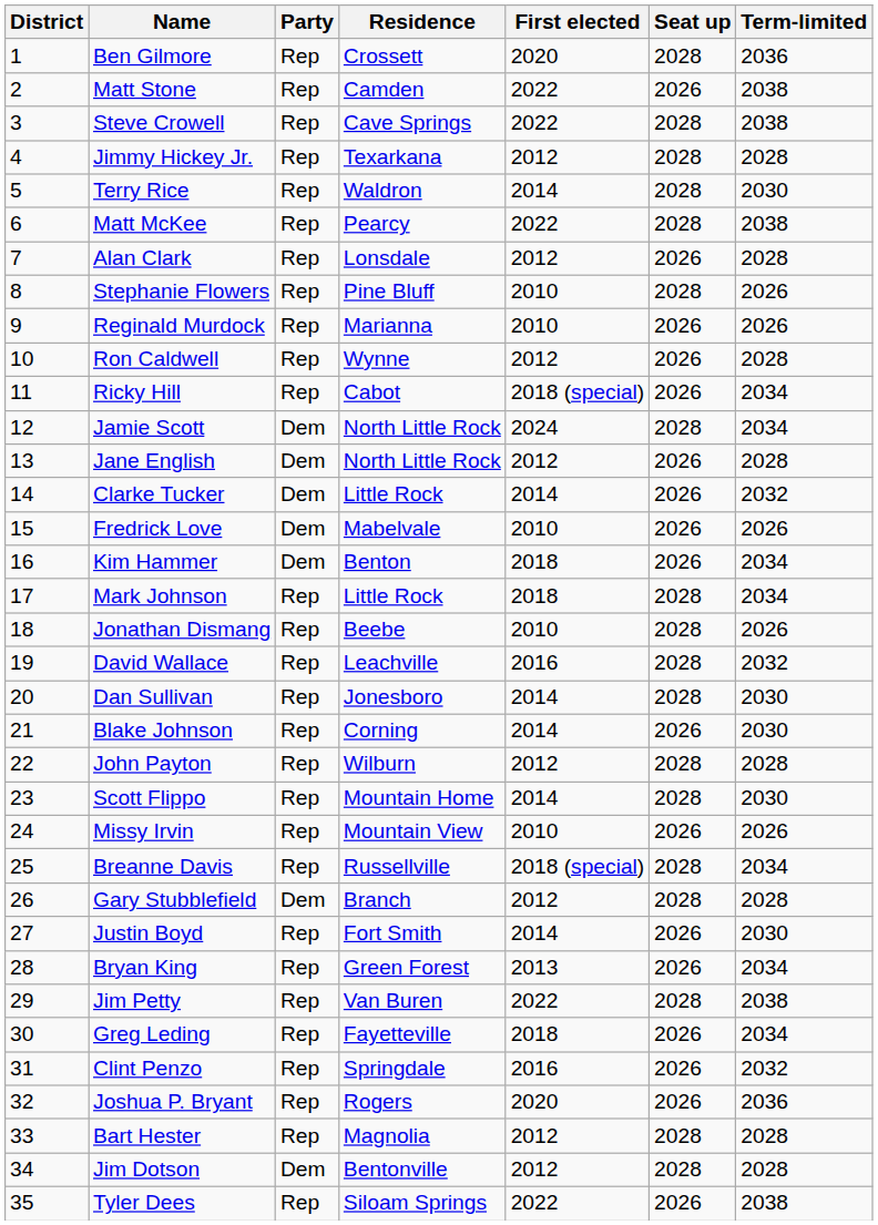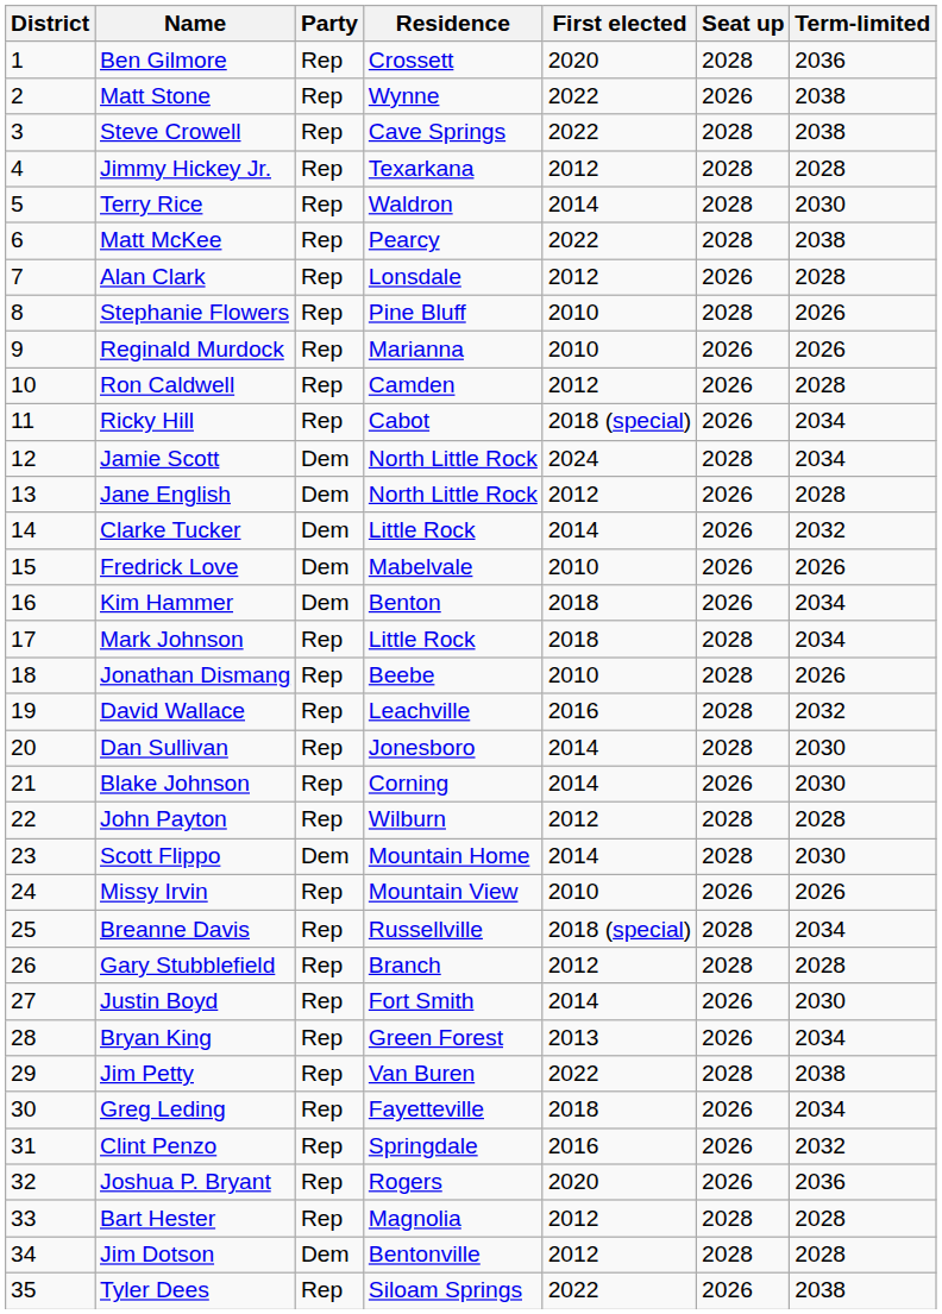Matt Stone | Residence: Camden -> Wynne
Ron Caldwell | Residence: Wynne -> Camden
Scott Flippo | Party: Rep -> Dem
Gary Stubblefield | Party: Dem -> Rep
